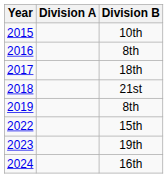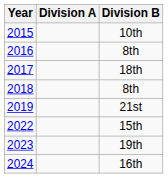2018 | Division B: 21st -> 8th
2019 | Division B: 8th -> 21st
